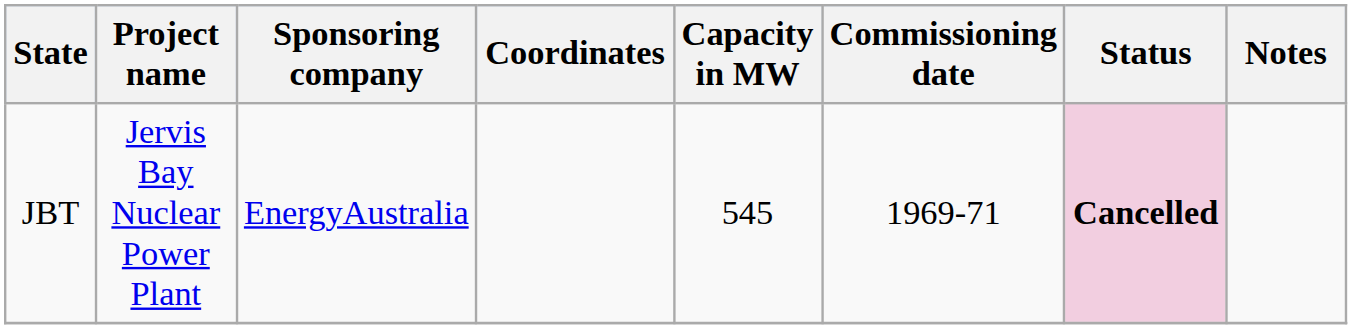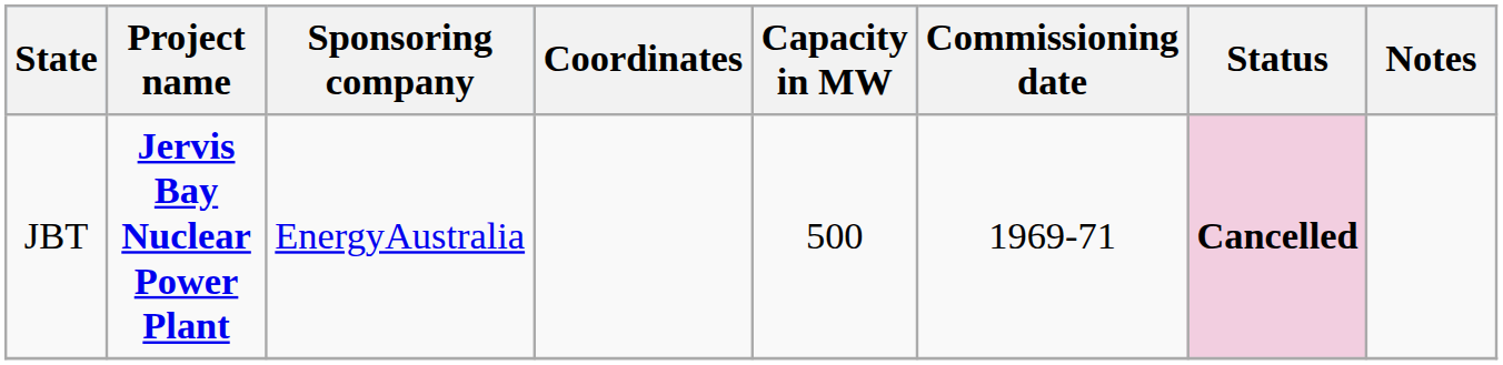JBT | Project name: normal -> bold
JBT | Capacity in MW: 545 -> 500
